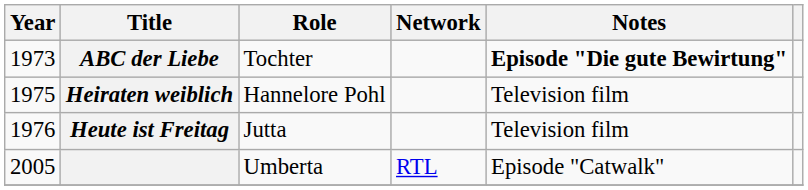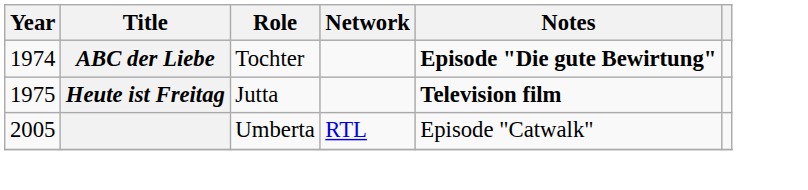ABC der Liebe | Year: 1973 -> 1974
- row: 1975 | Heiraten weiblich | Hannelore Pohl | Television film
Heute ist Freitag | Year: 1976 -> 1975
Heute ist Freitag | Notes: normal -> bold
